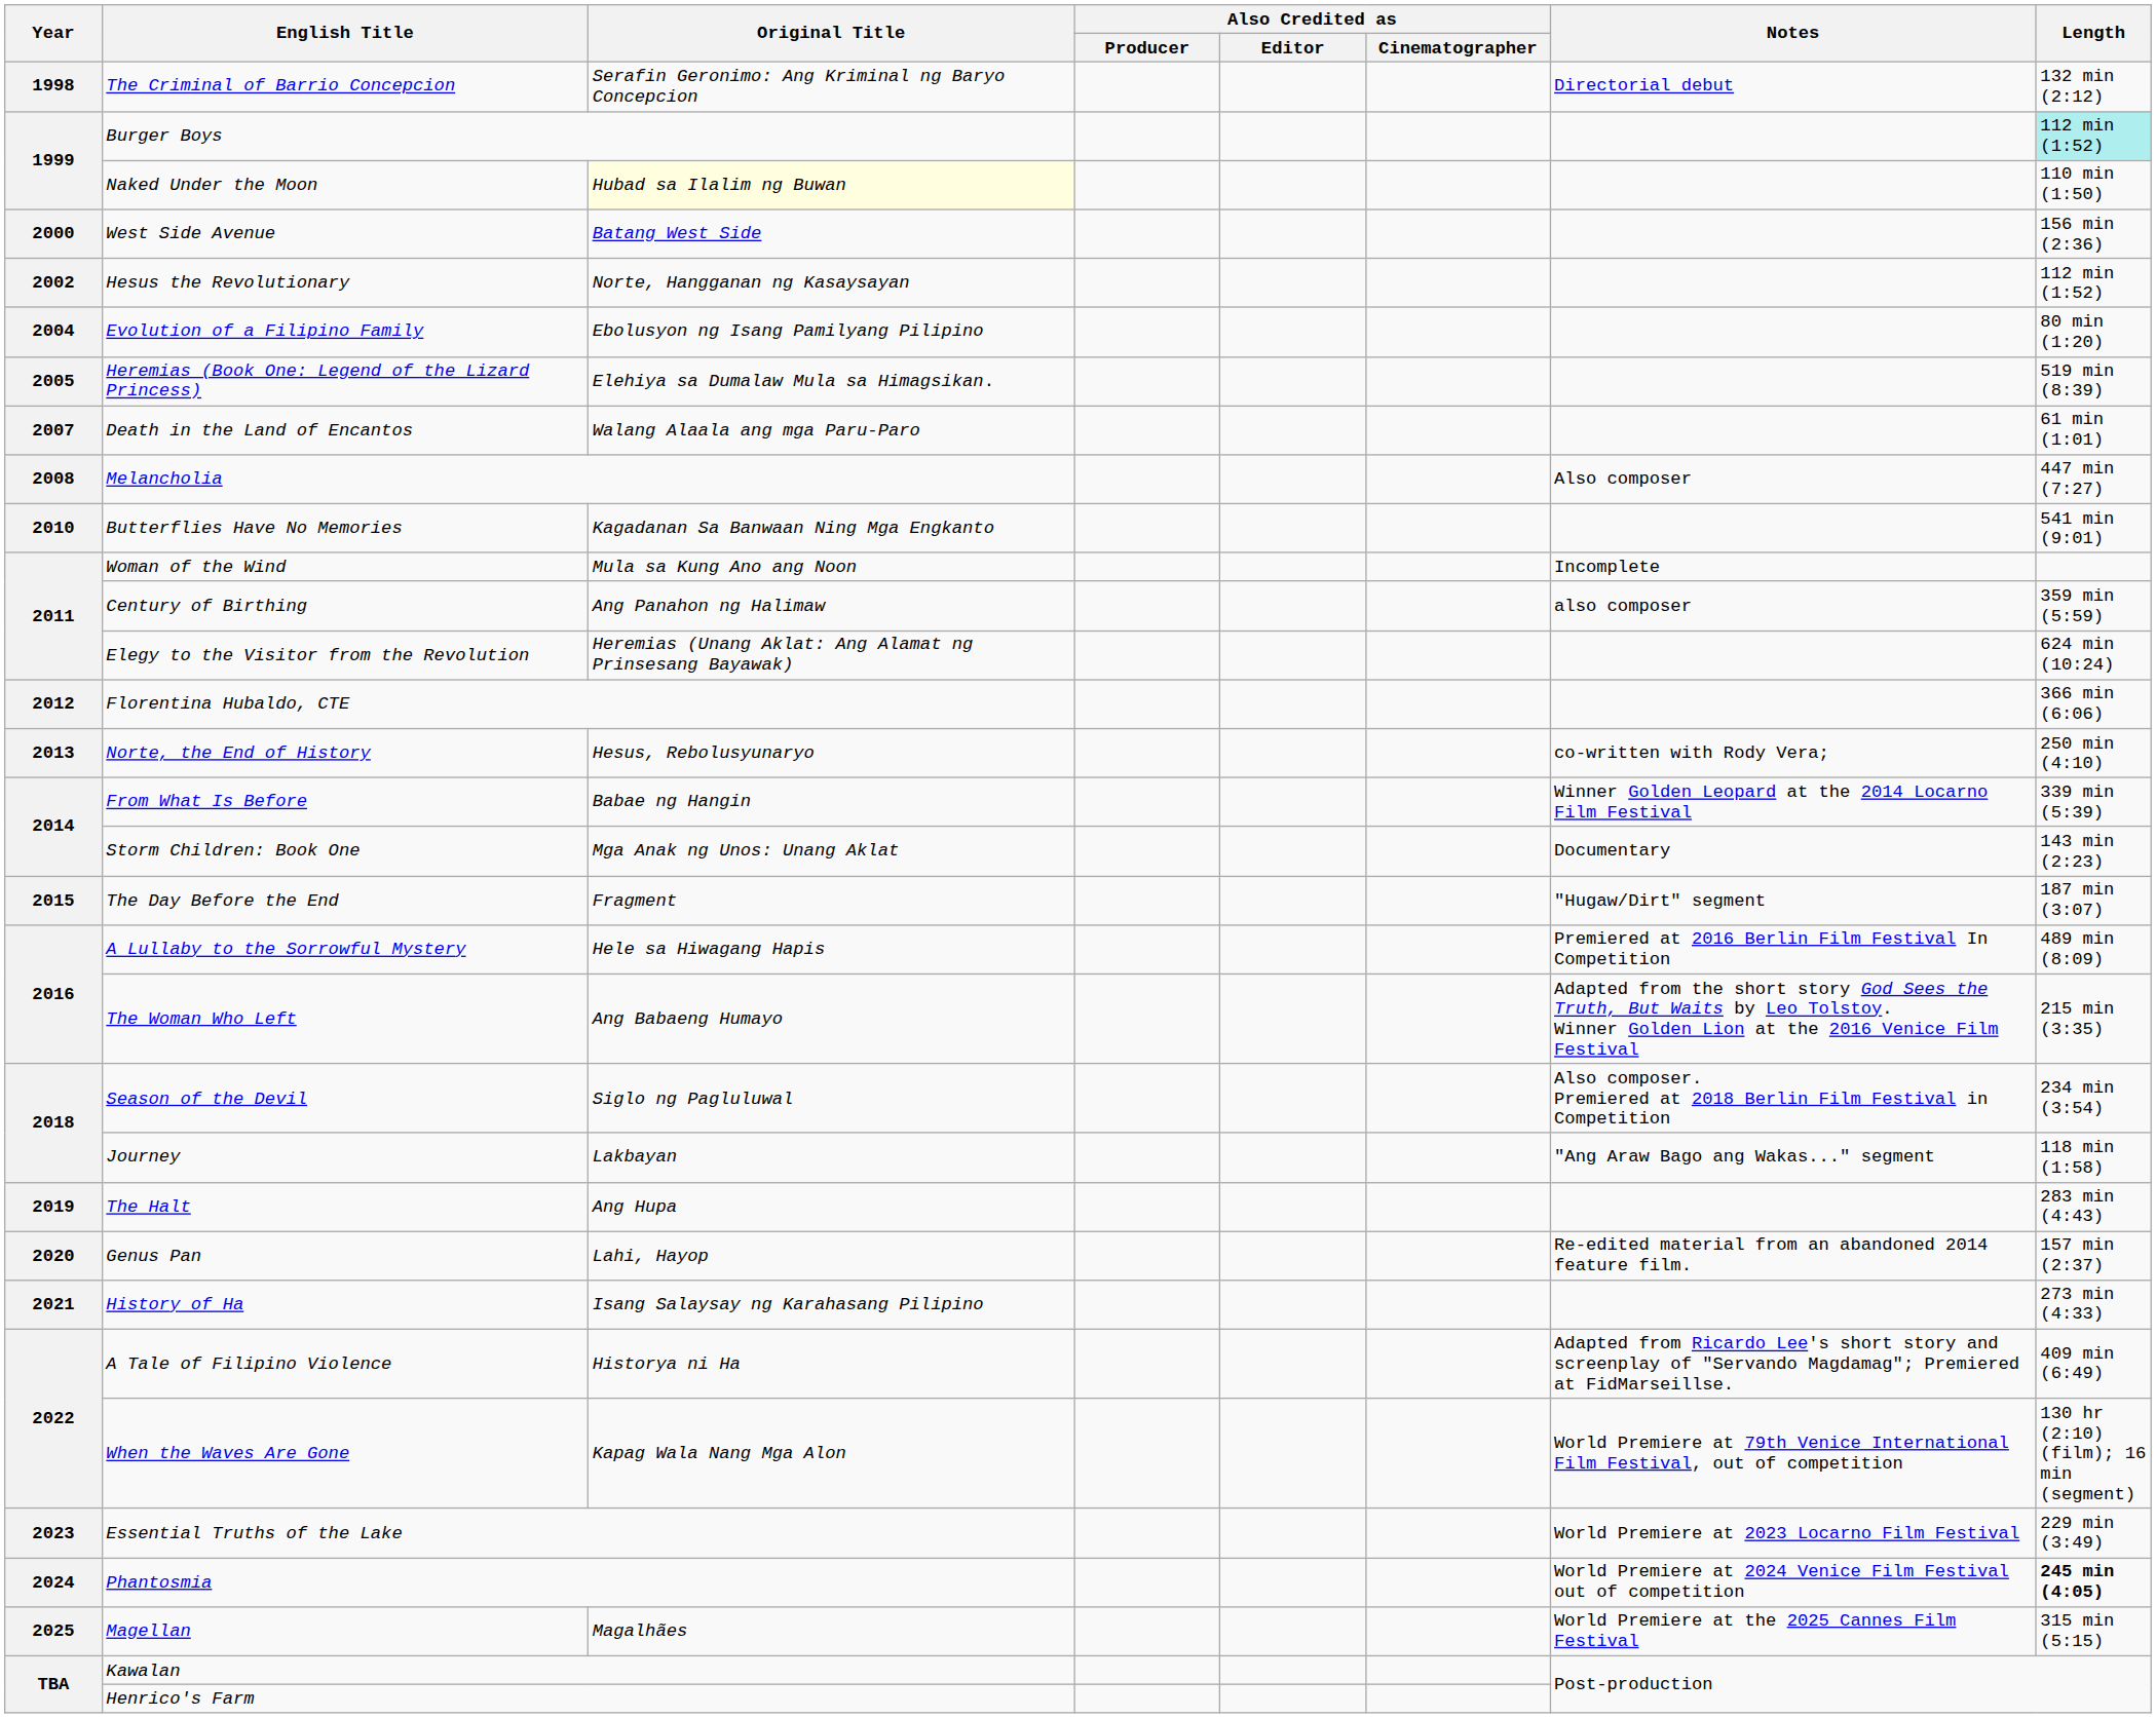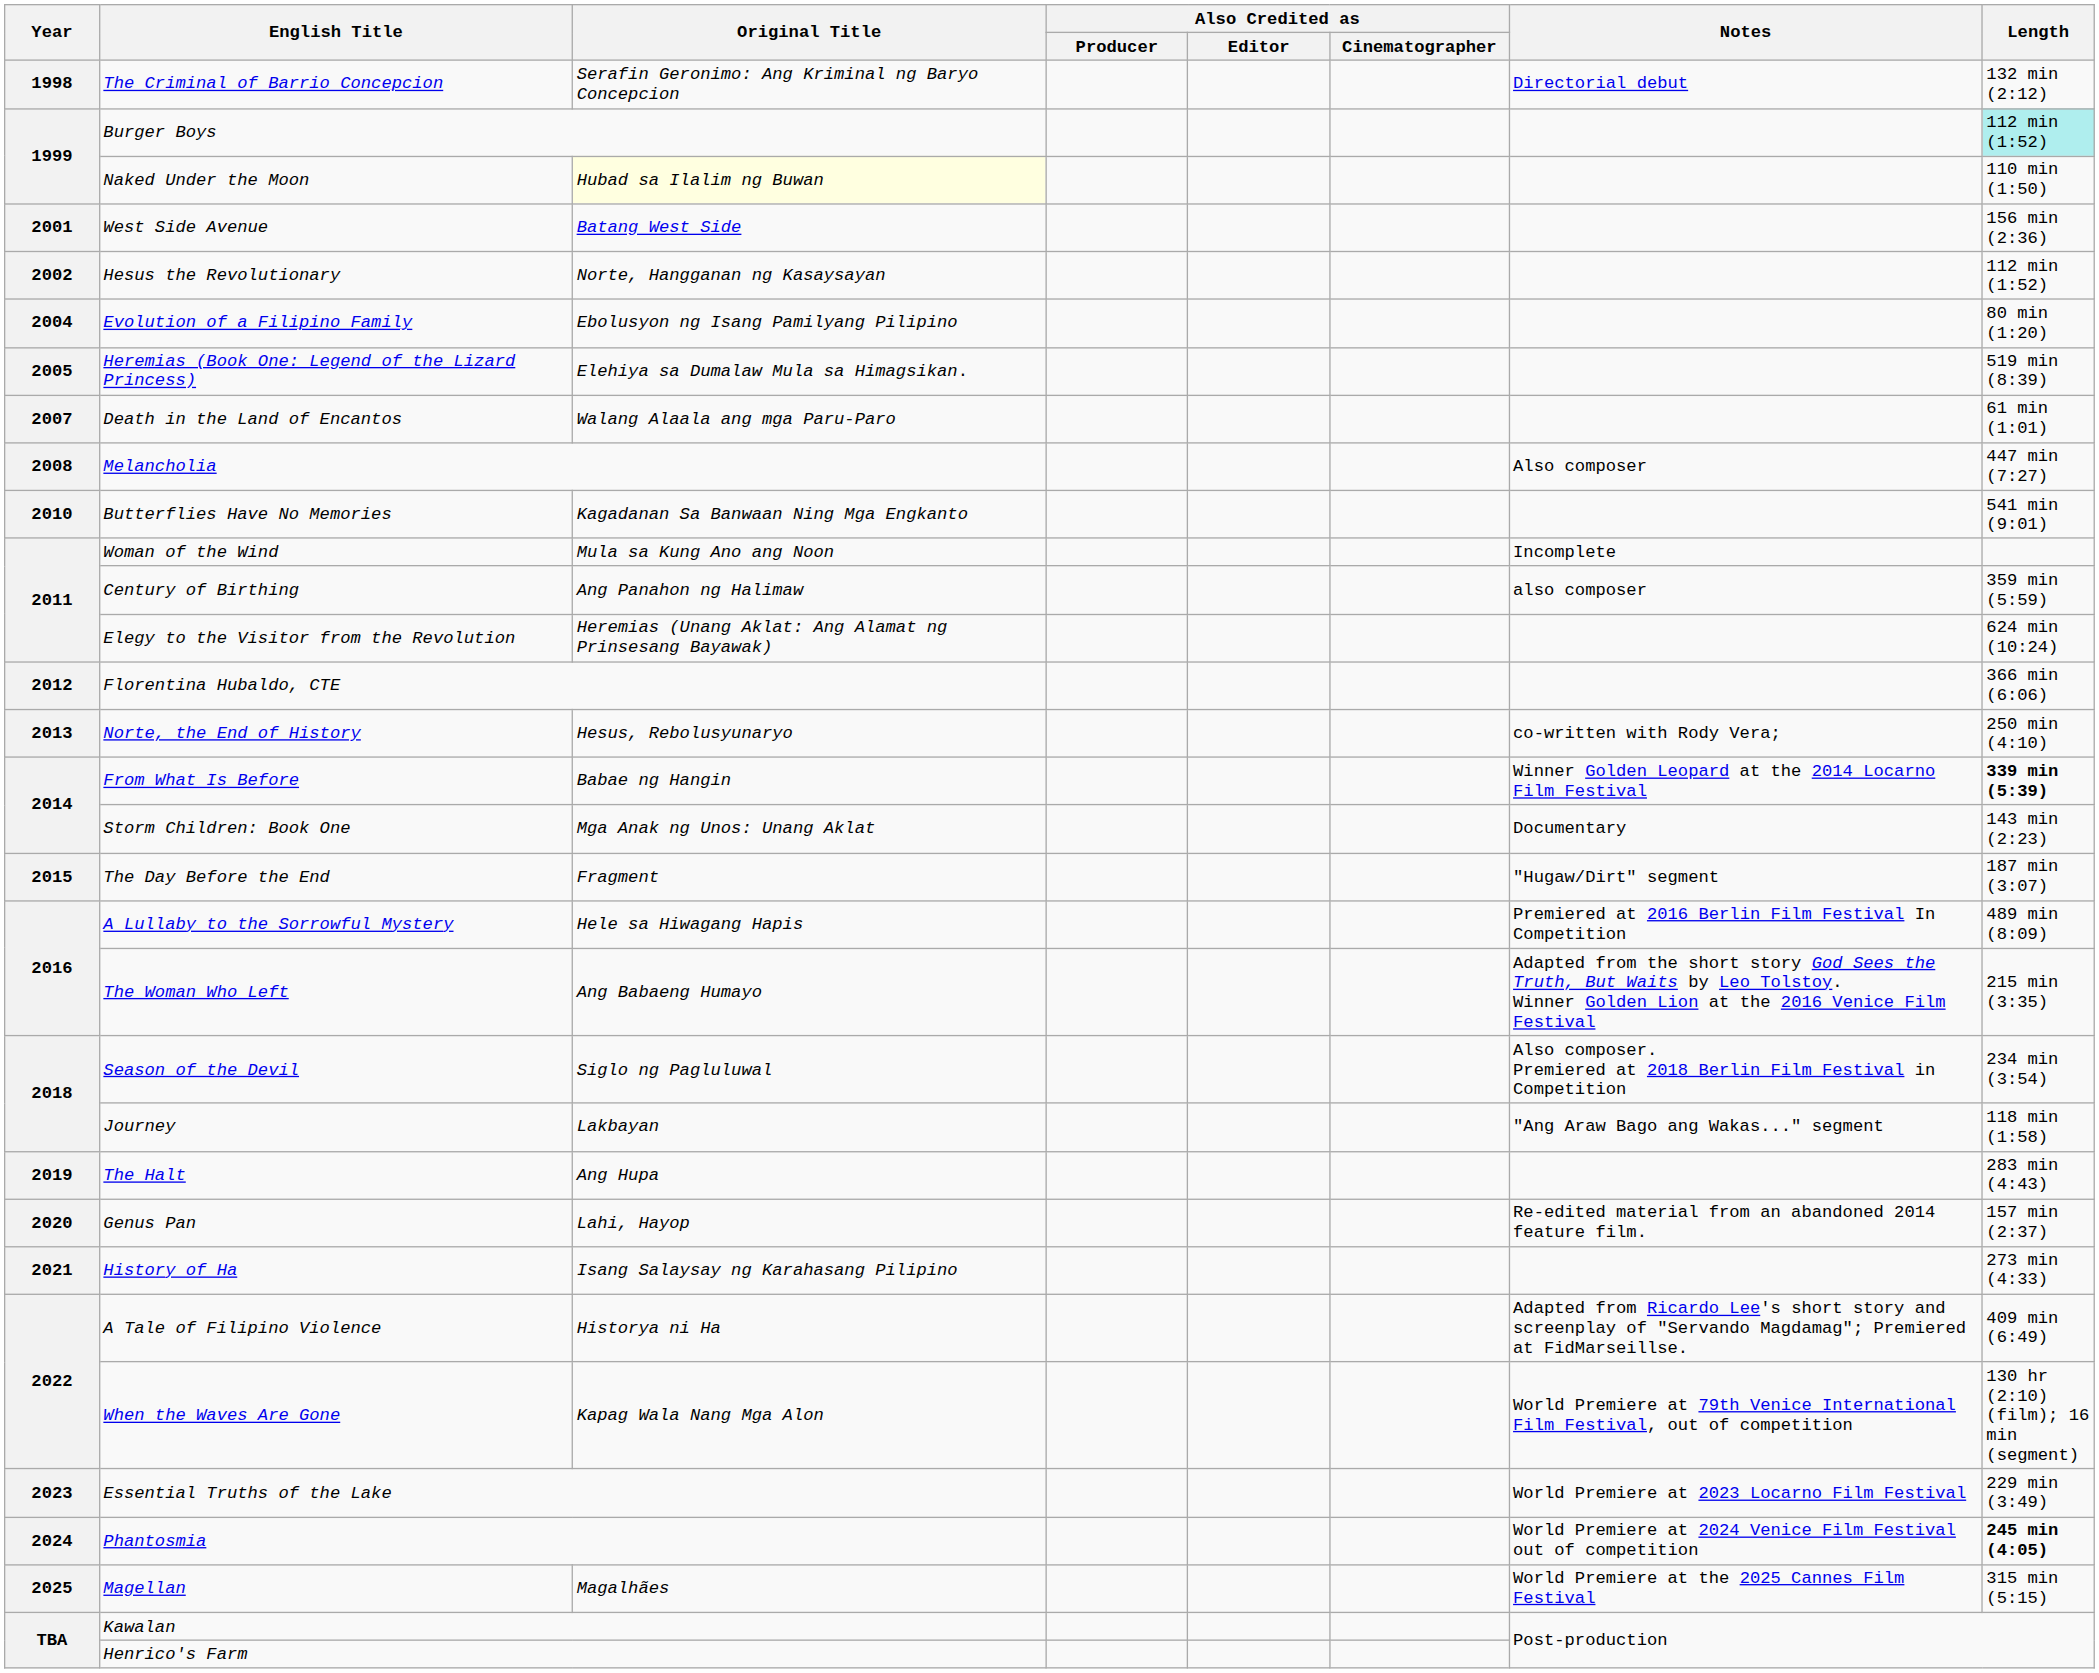West Side Avenue | Year: 2000 -> 2001
From What Is Before | Length: normal -> bold
